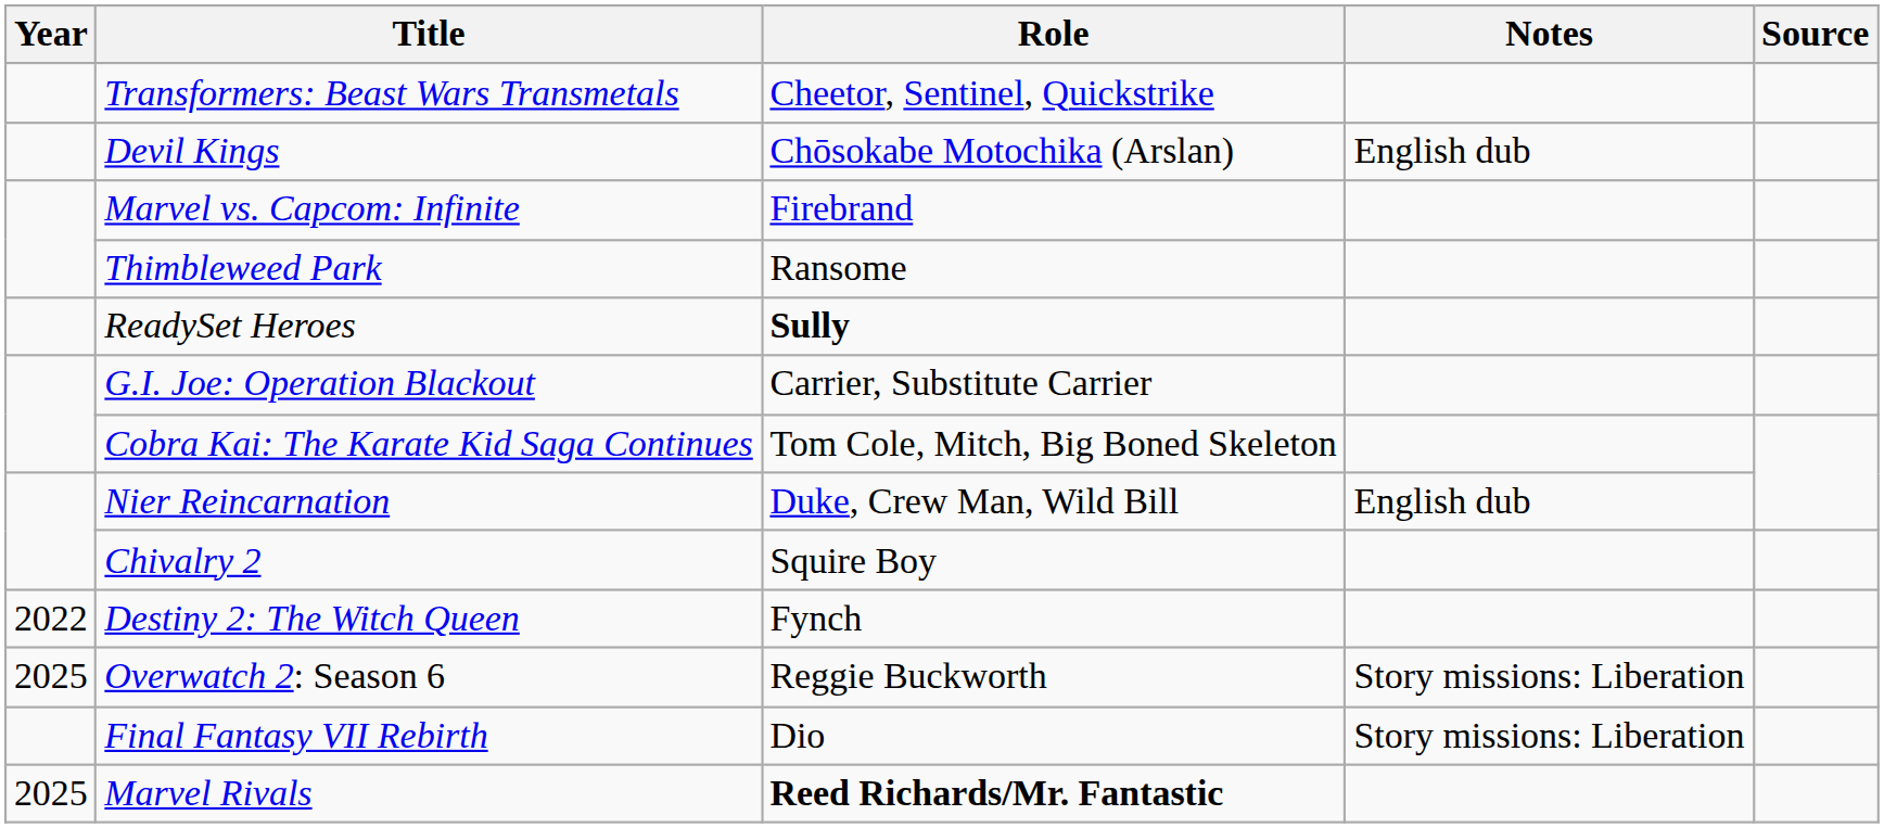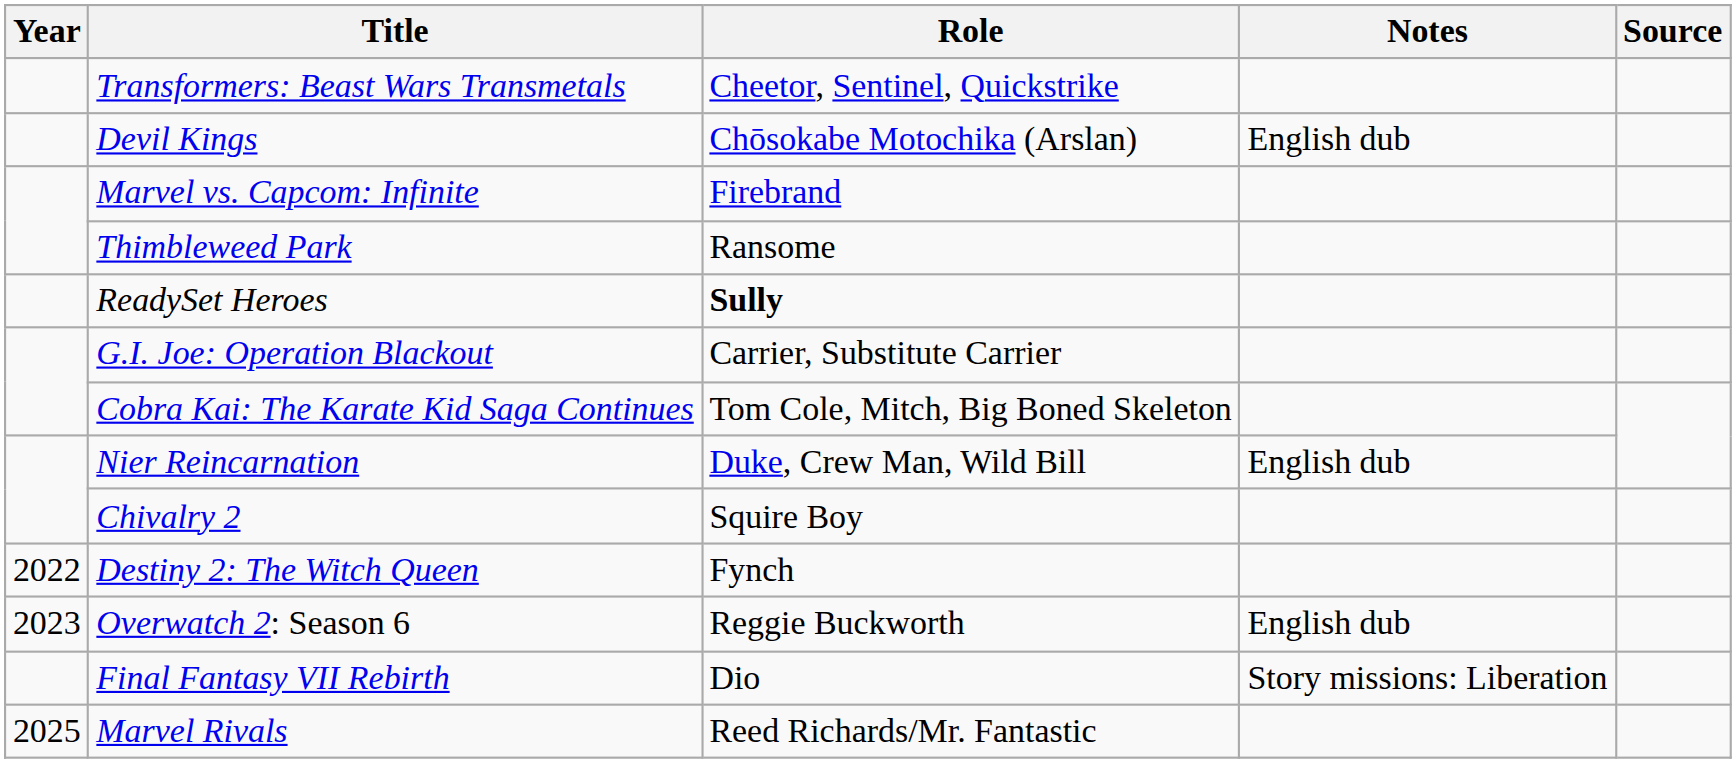Overwatch 2: Season 6 | Year: 2025 -> 2023
Overwatch 2: Season 6 | Notes: Story missions: Liberation -> English dub
Marvel Rivals | Role: bold -> normal
